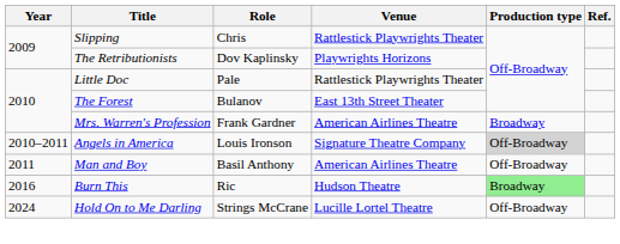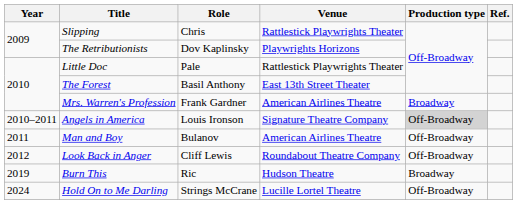The Forest | Role: Bulanov -> Basil Anthony
Man and Boy | Role: Basil Anthony -> Bulanov
+ row: 2012 | Look Back in Anger | Cliff Lewis | Roundabout Theatre Company | Off-Broadway
Burn This | Year: 2016 -> 2019
Burn This | Production type: lightgreen background -> no background
